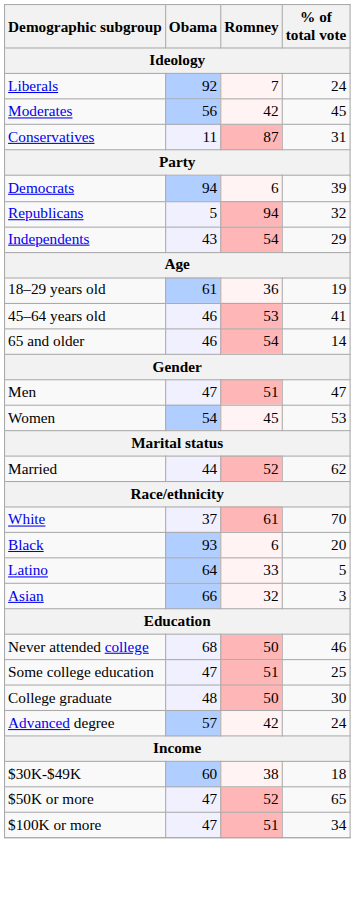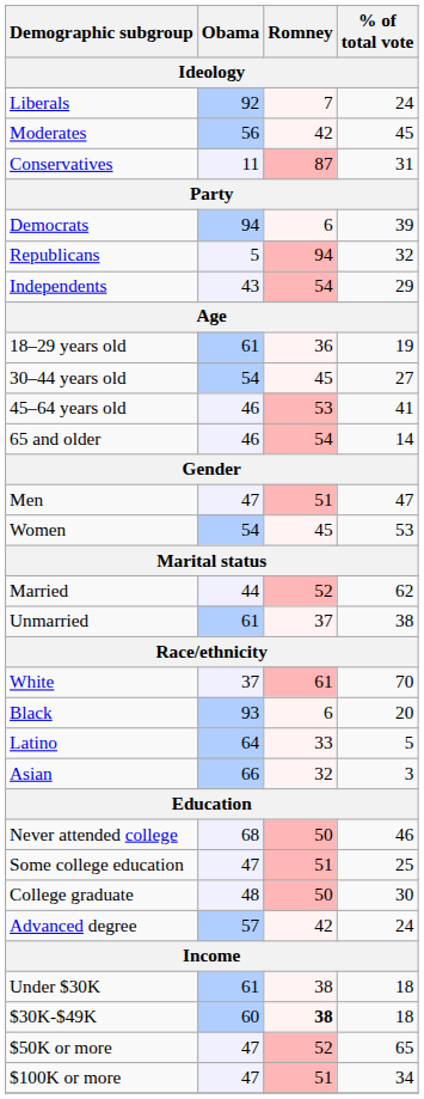+ row: 30–44 years old | 54 | 45 | 27
+ row: Unmarried | 61 | 37 | 38
+ row: Under $30K | 61 | 38 | 18
$30K-$49K | Romney: normal -> bold
